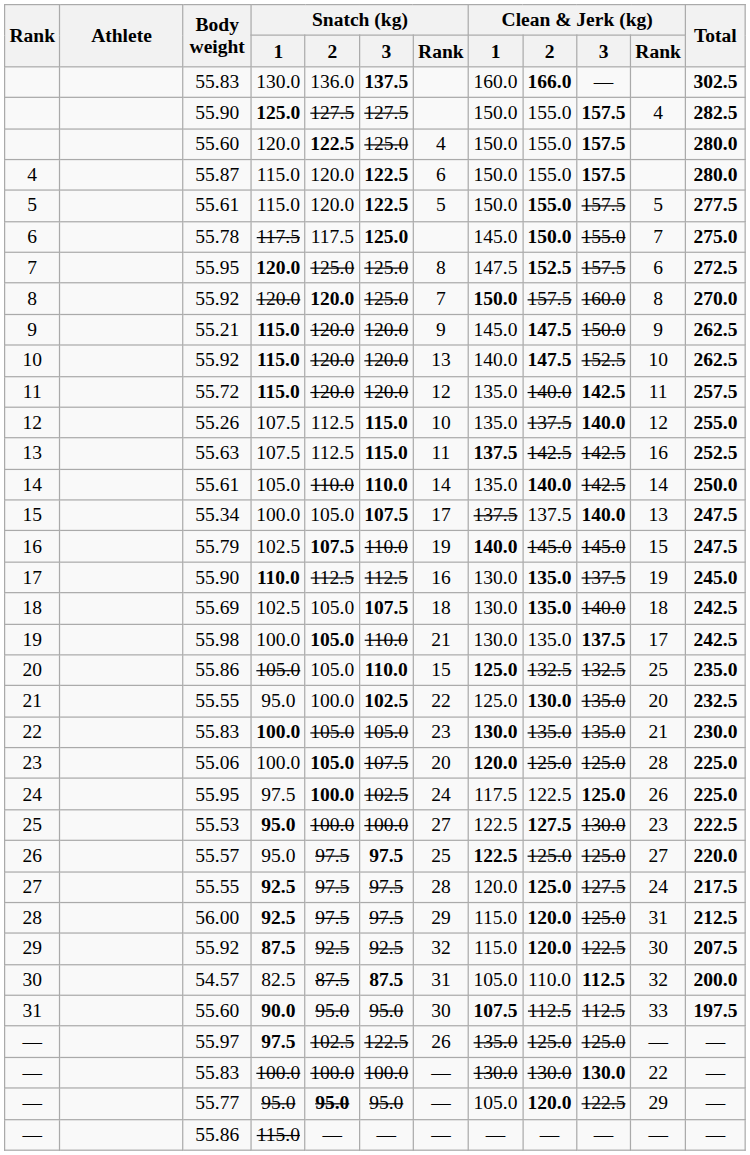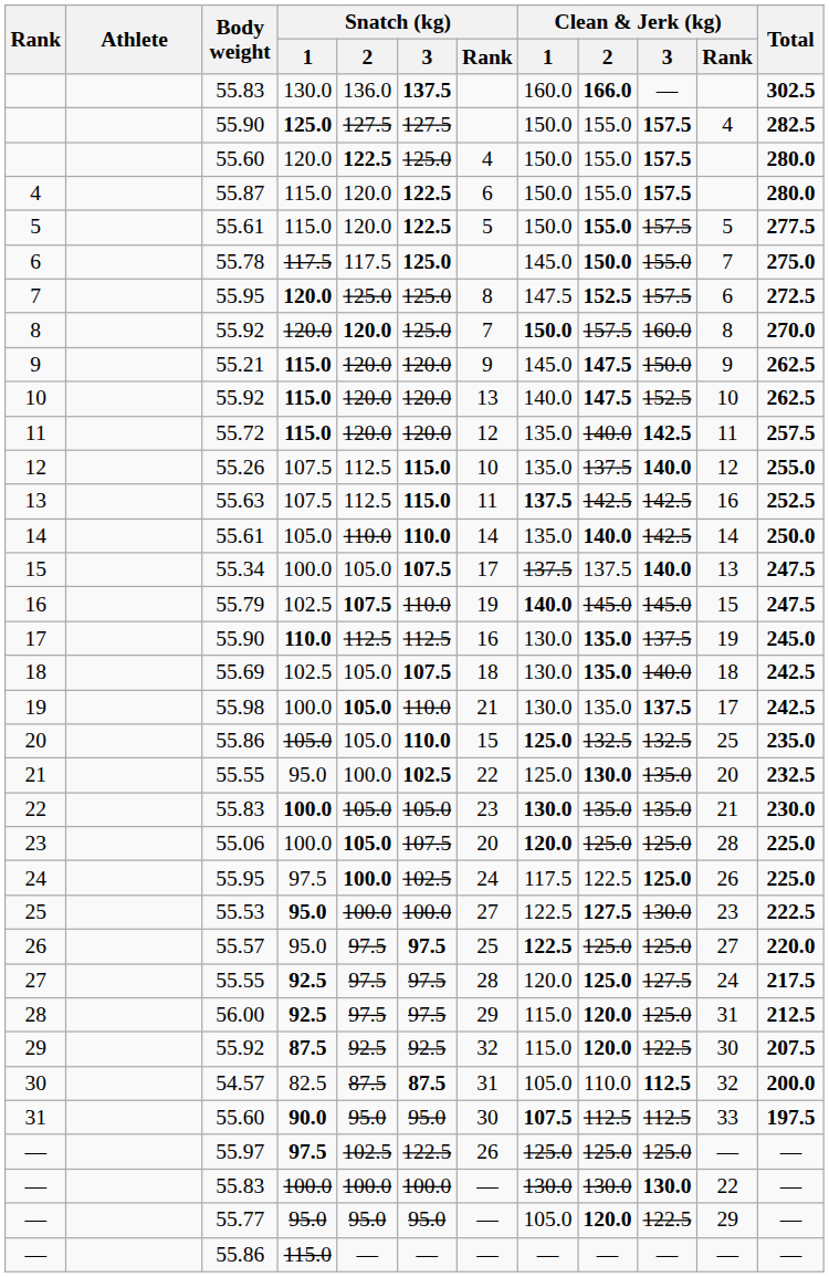— / 55.97 | Clean & Jerk (kg) / 1: 135.0 -> 125.0
— / 55.77 | Snatch (kg) / 2: bold -> normal
